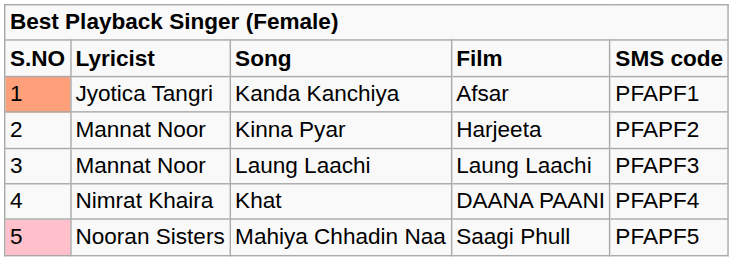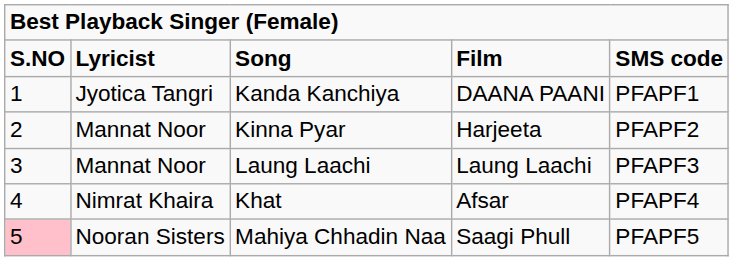Kanda Kanchiya | column 1: lightsalmon background -> no background
Kanda Kanchiya | column 4: Afsar -> DAANA PAANI
Khat | column 4: DAANA PAANI -> Afsar
